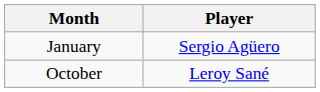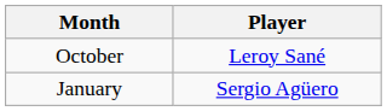rows swapped: October <-> January
